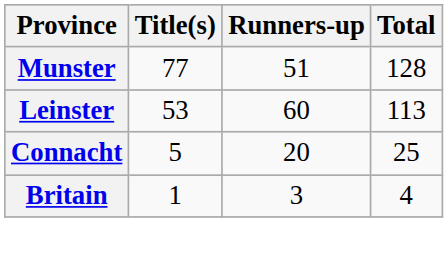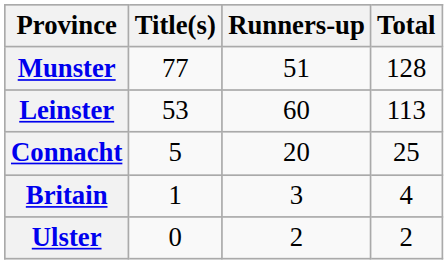+ row: Ulster | 0 | 2 | 2
